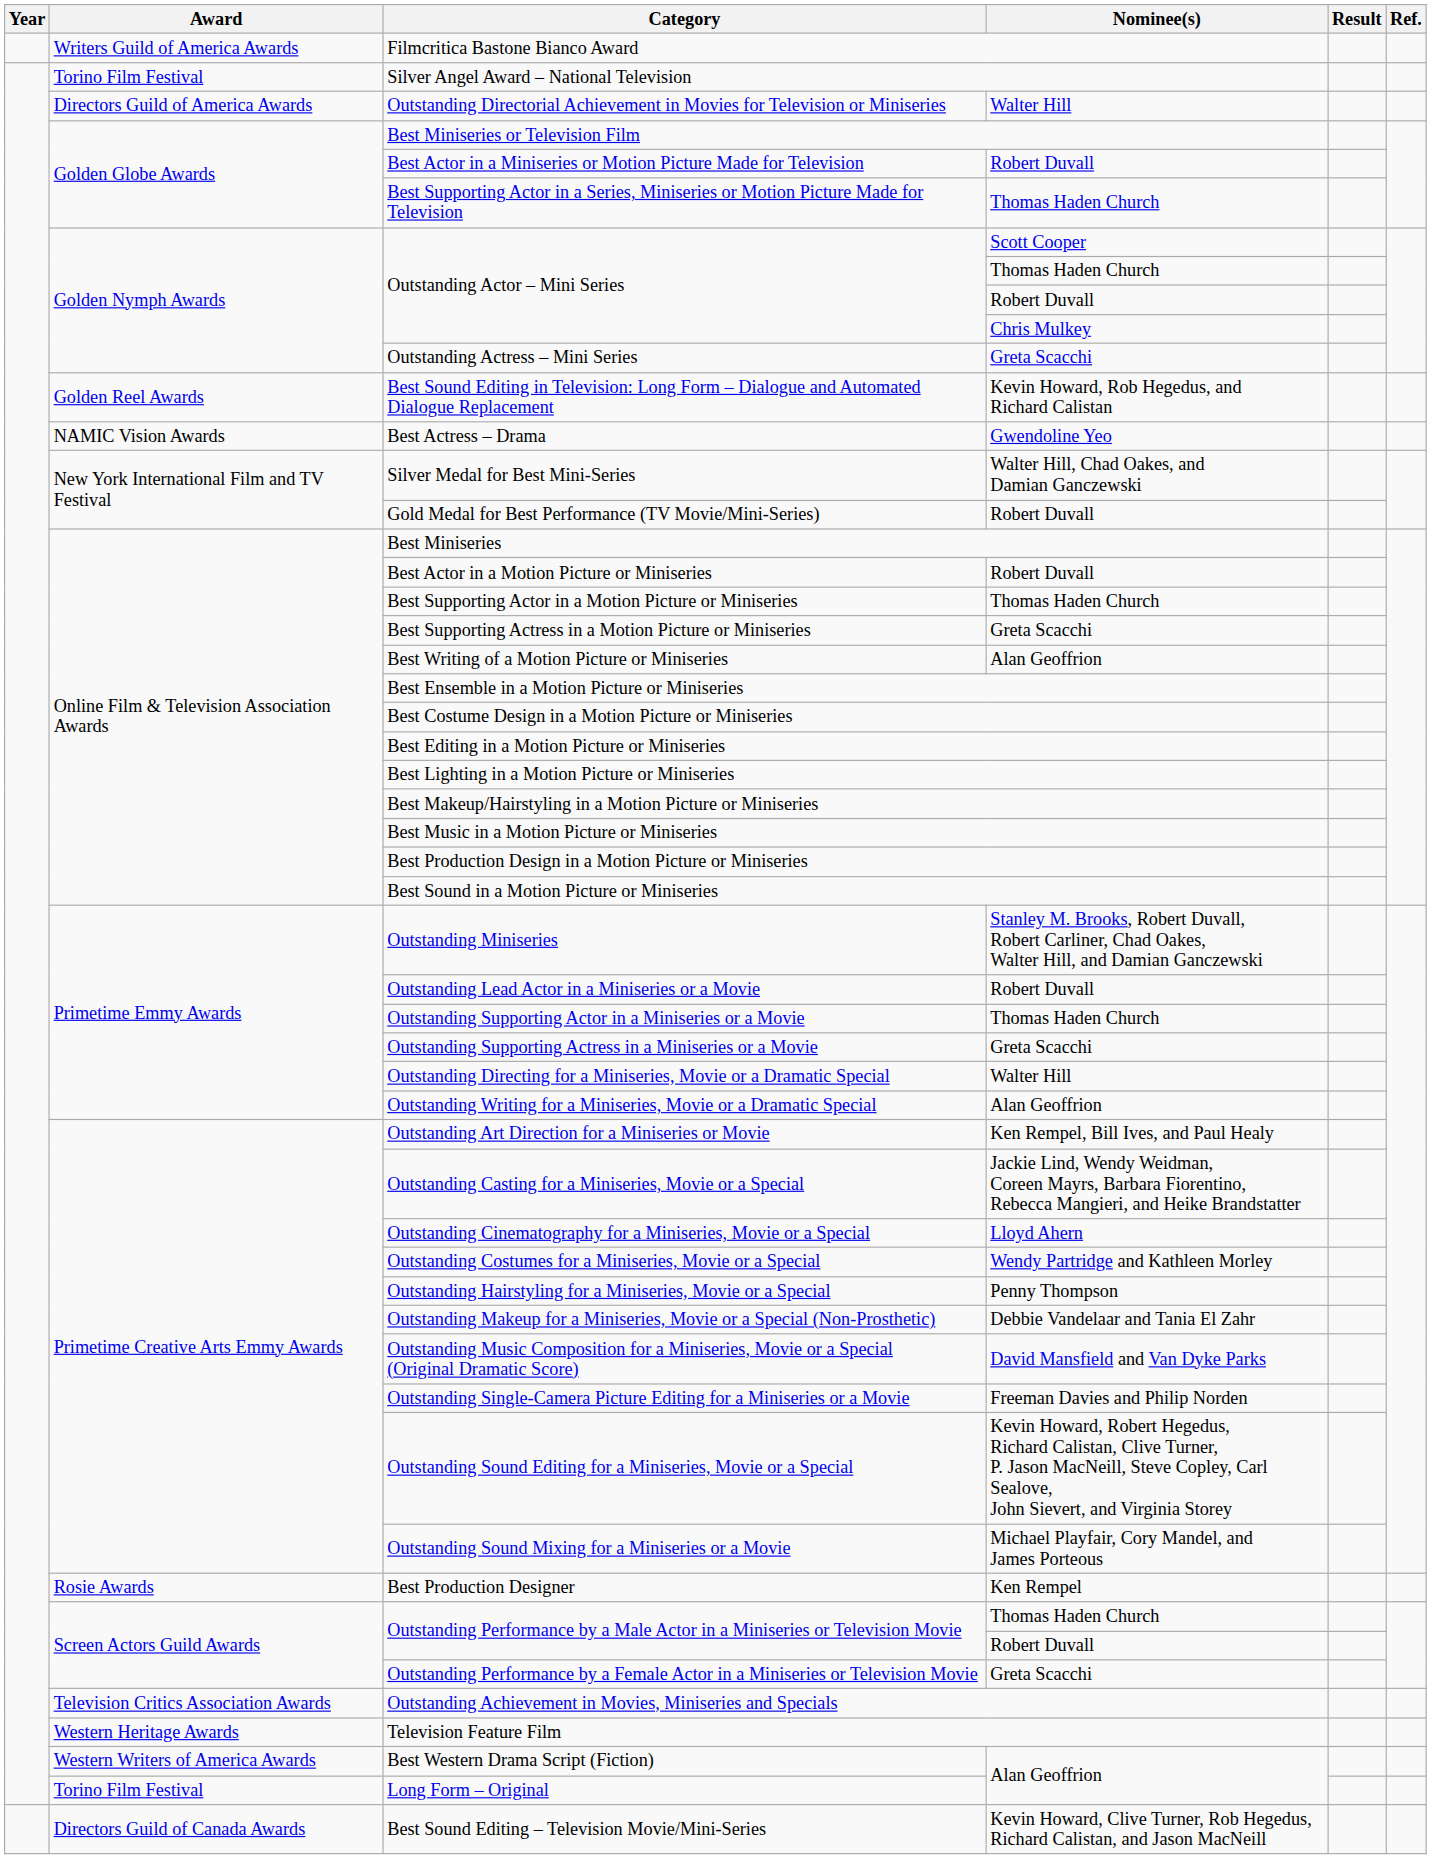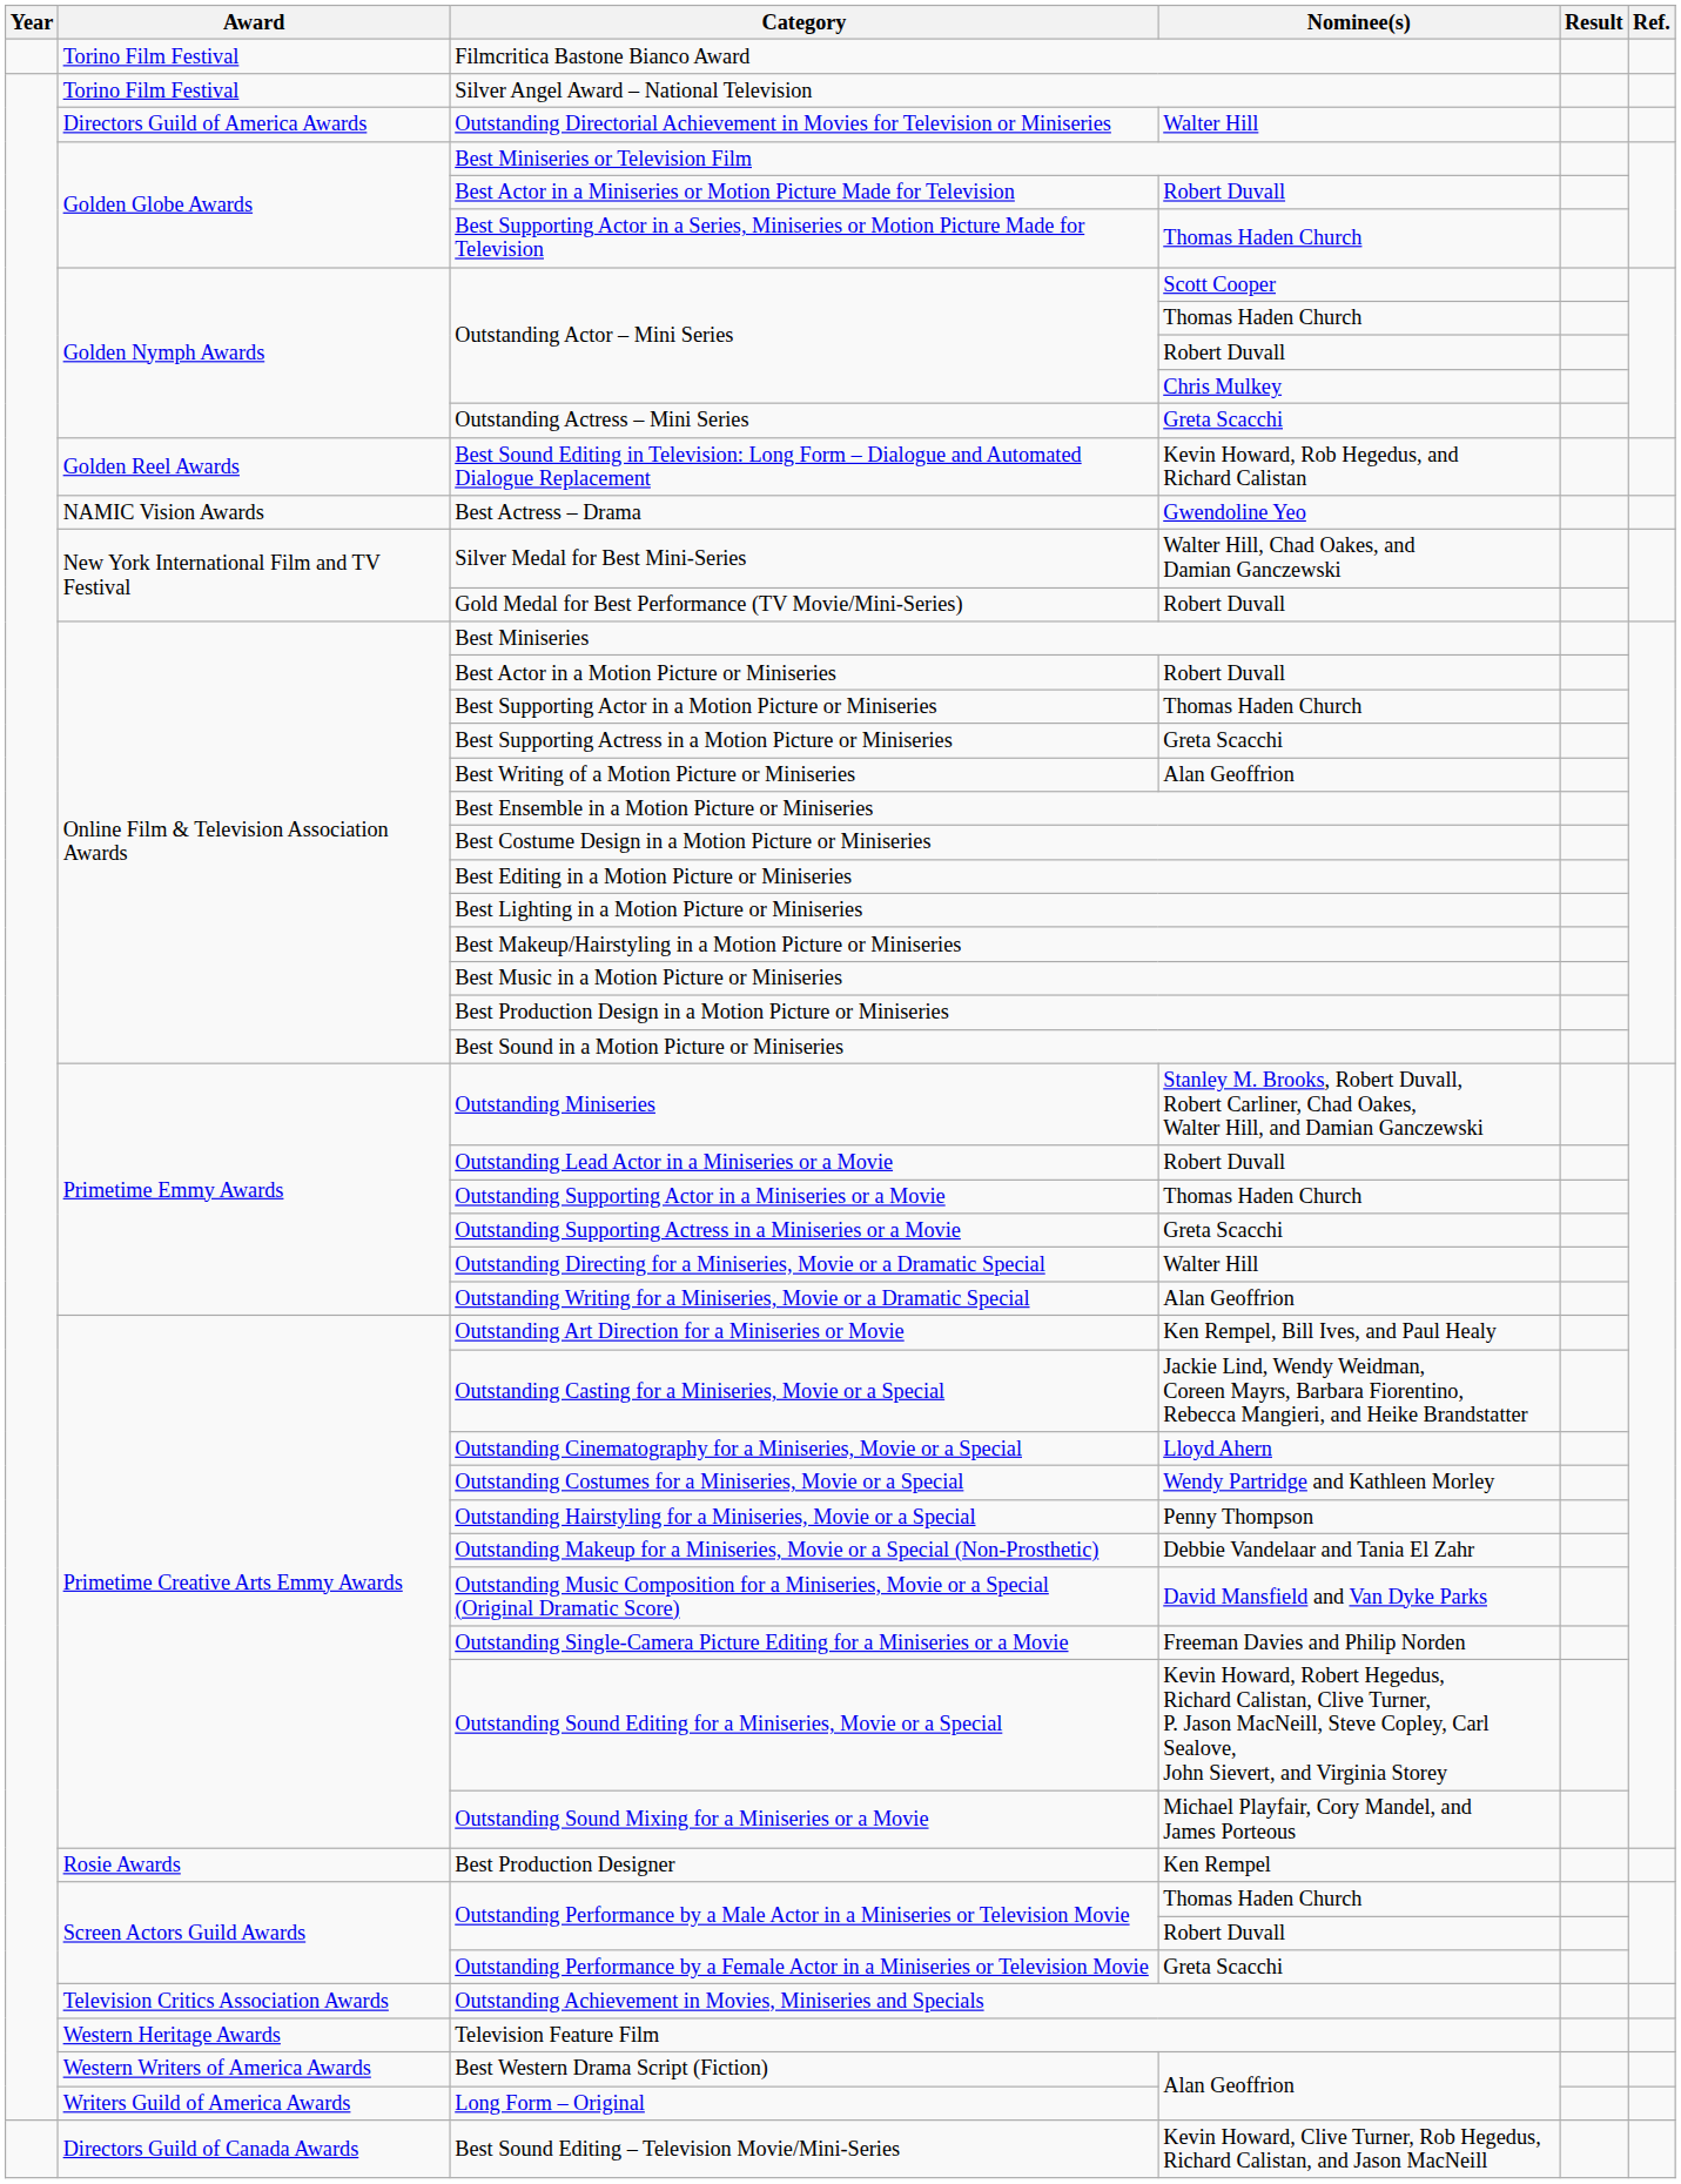Filmcritica Bastone Bianco Award | Award: Writers Guild of America Awards -> Torino Film Festival
Long Form – Original | Award: Torino Film Festival -> Writers Guild of America Awards
